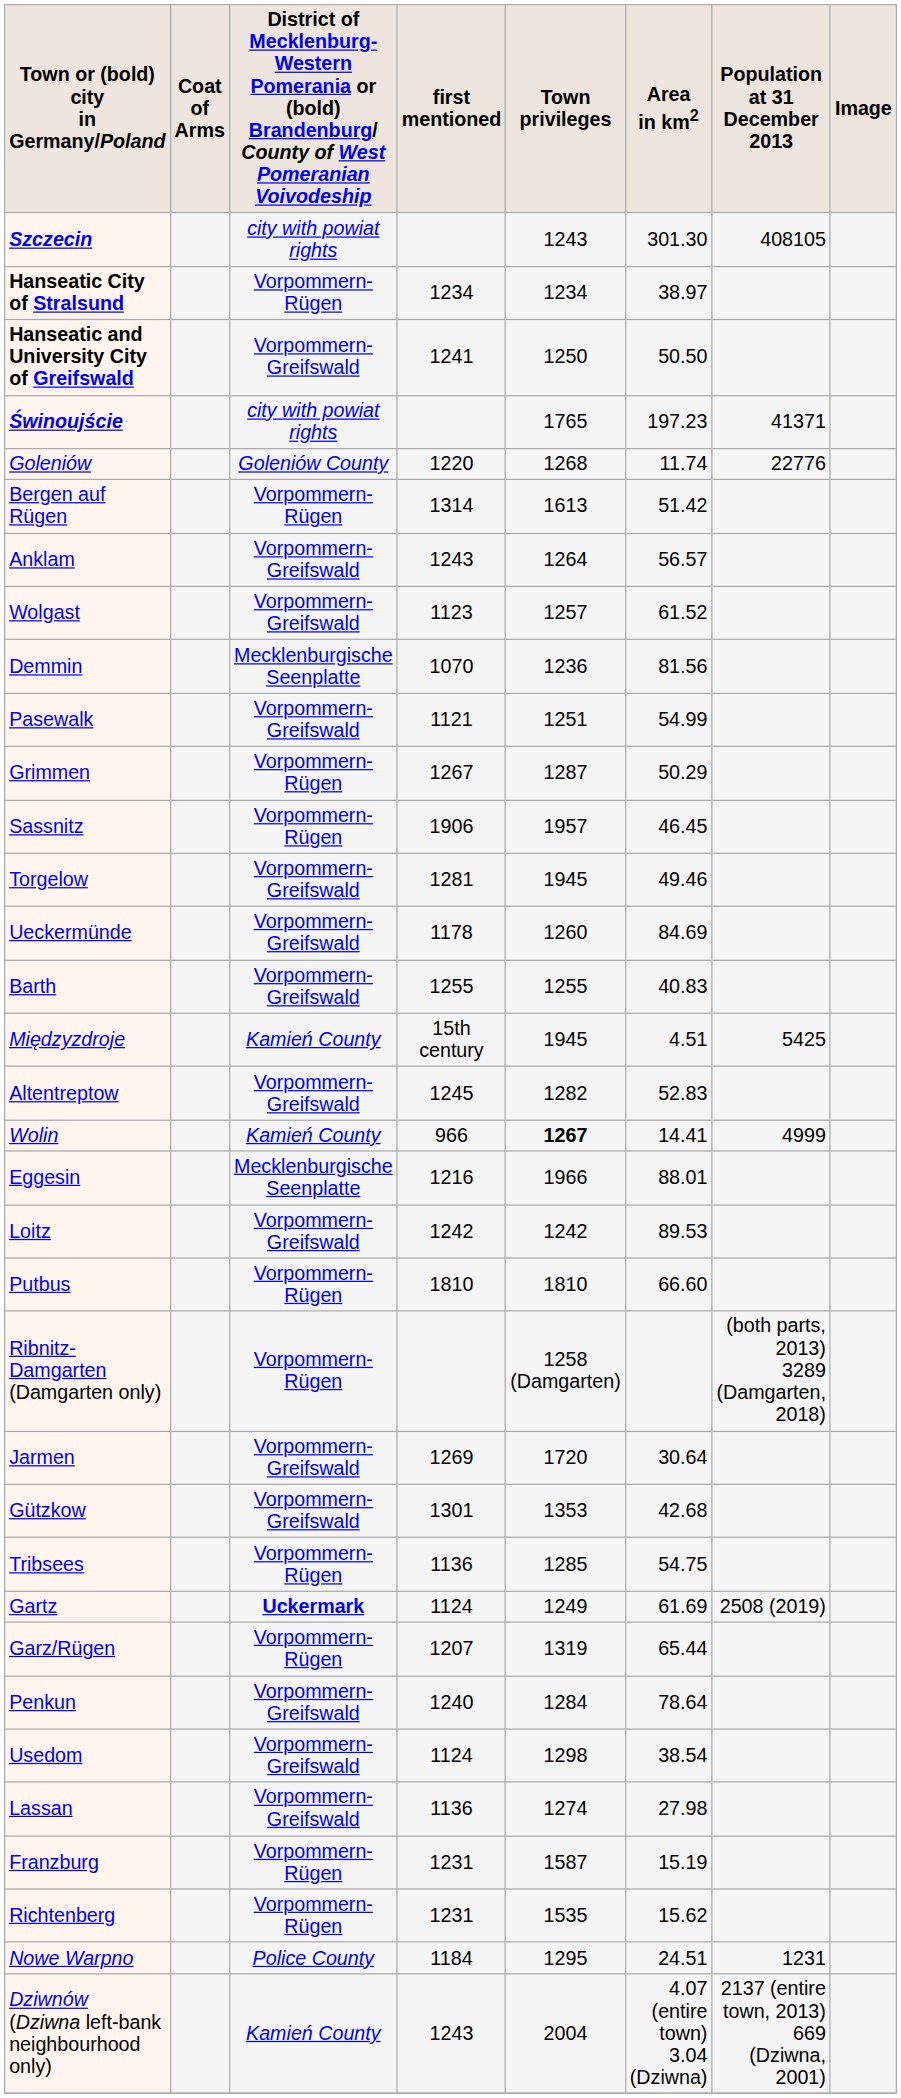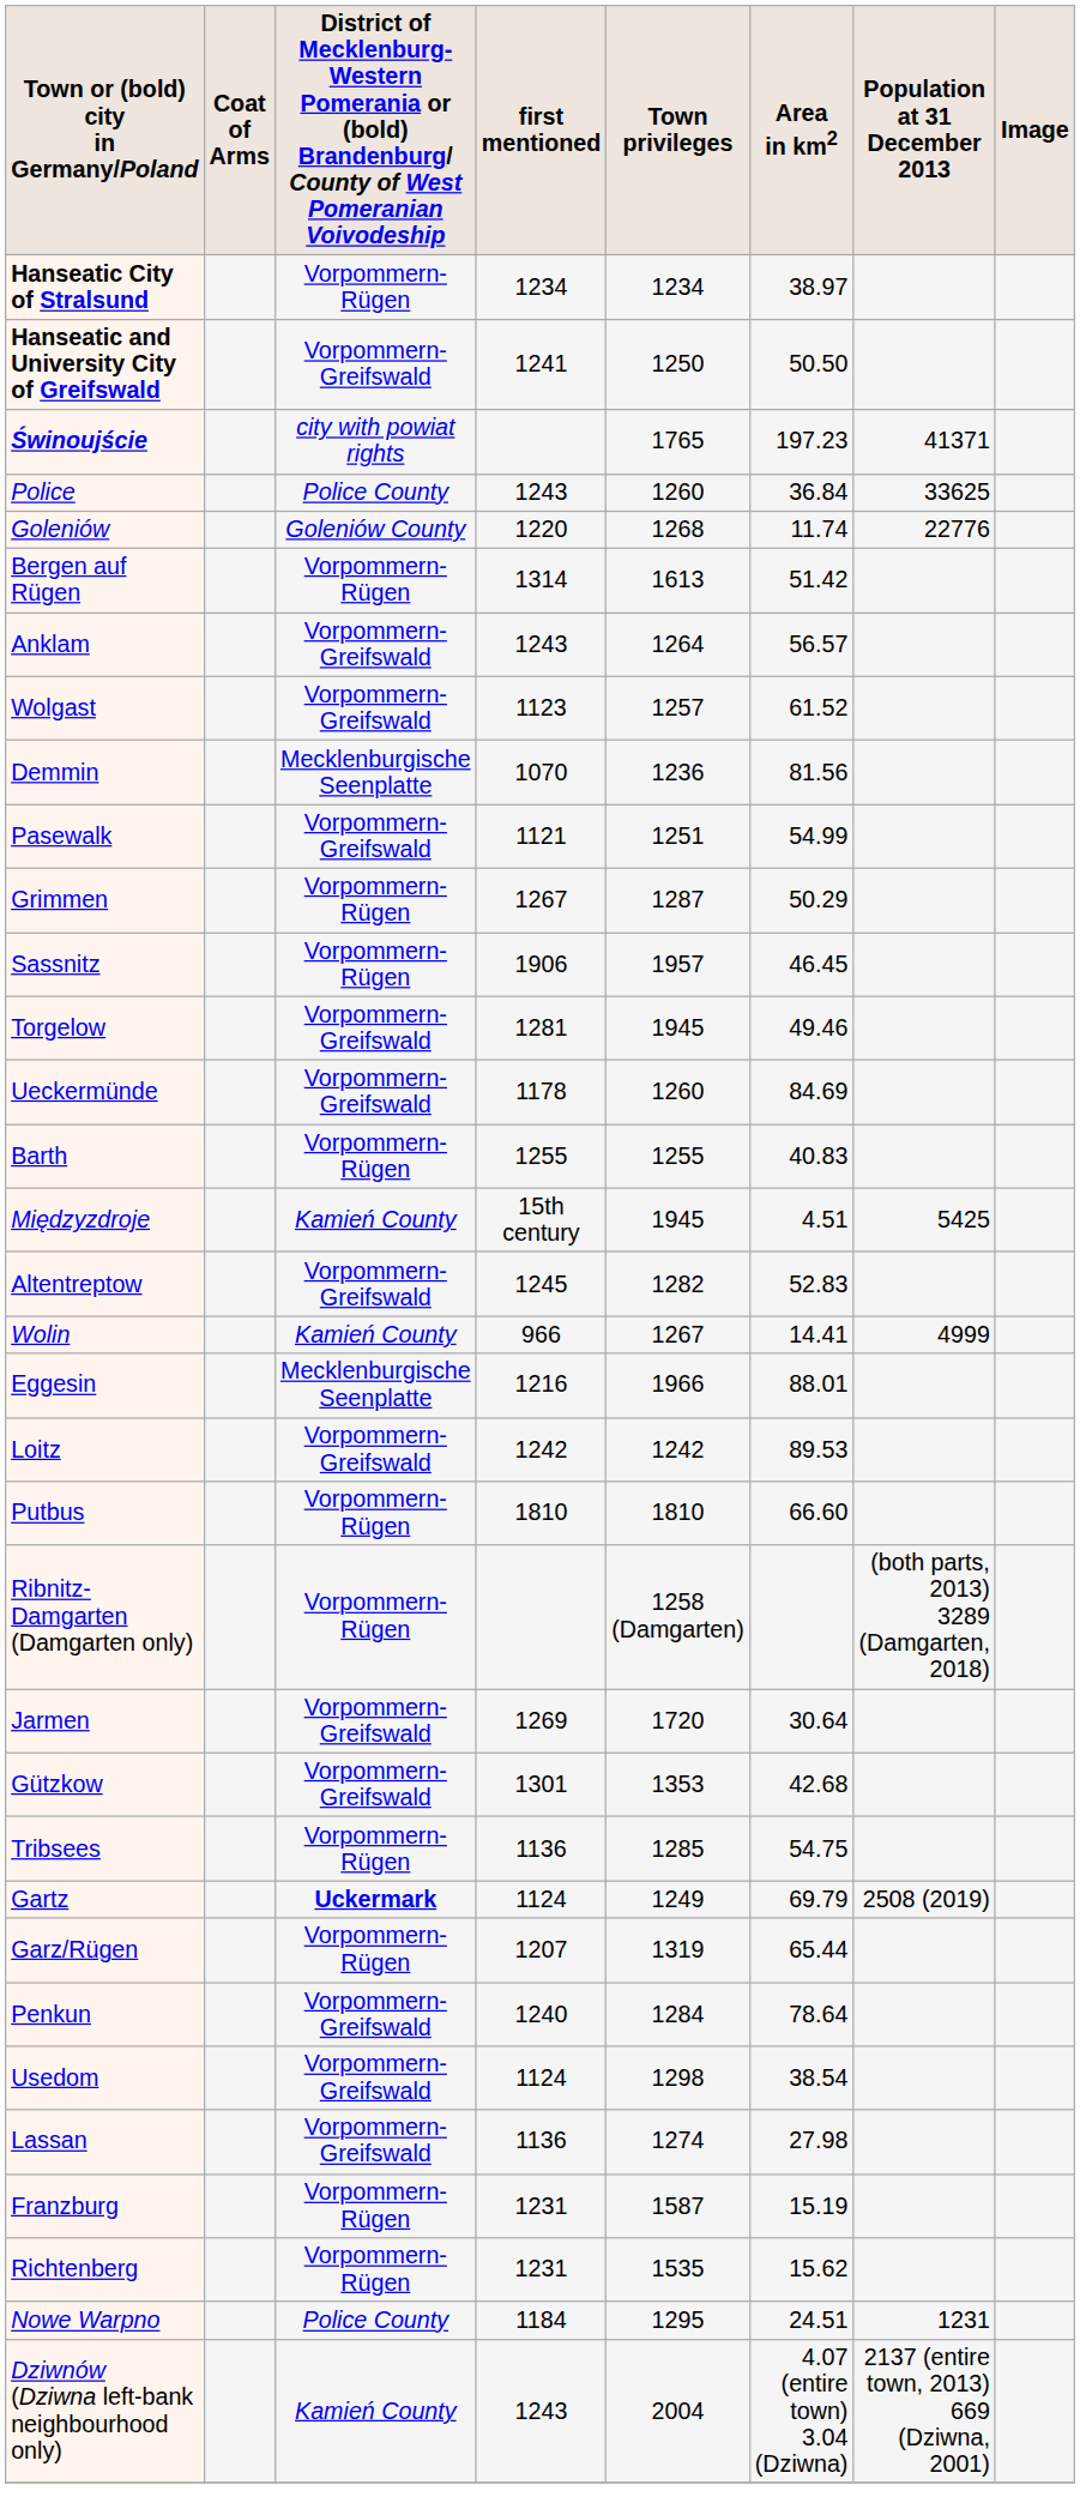- row: Szczecin | city with powiat rights | 1243 | 301.30 | 408105
+ row: Police | Police County | 1243 | 1260 | 36.84 | 33625
Barth | column 3: Vorpommern-Greifswald -> Vorpommern-Rügen
Wolin | Town privileges: bold -> normal
Gartz | Area in km2: 61.69 -> 69.79
